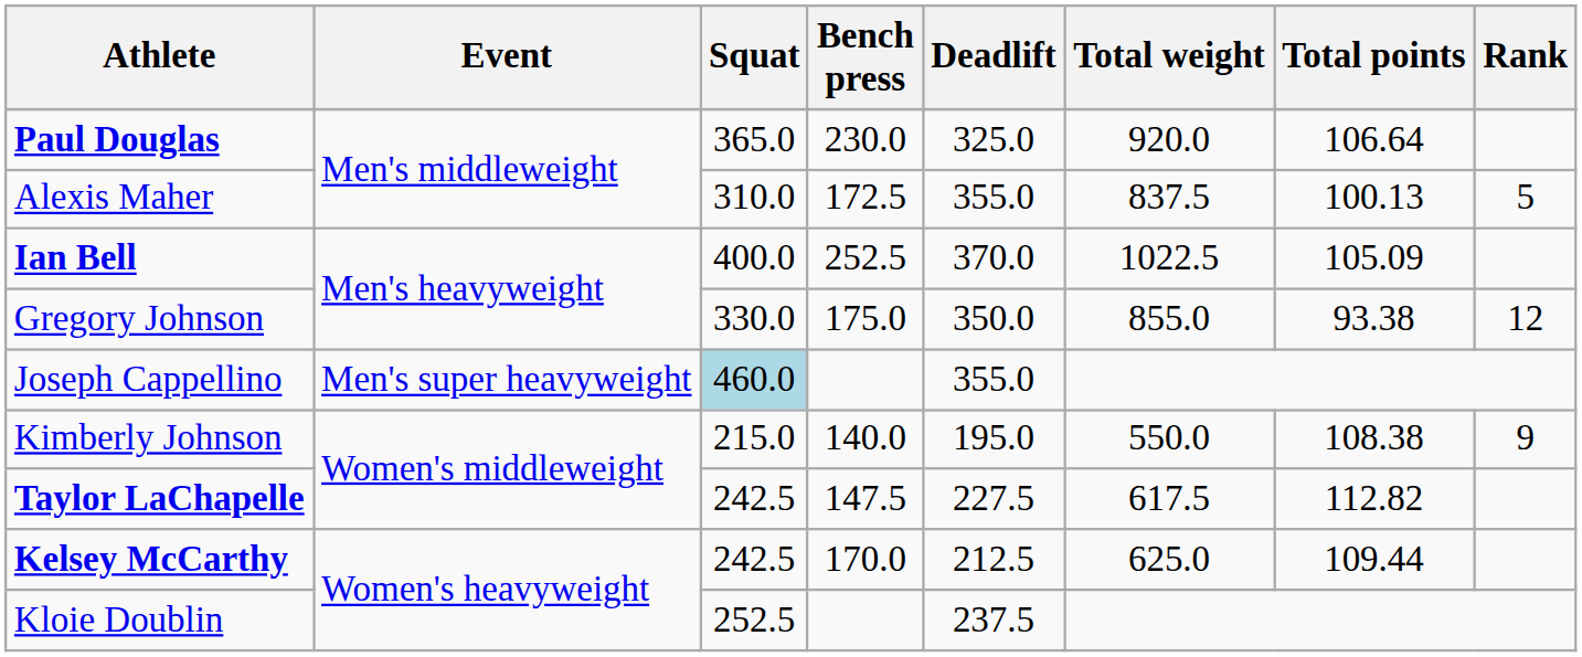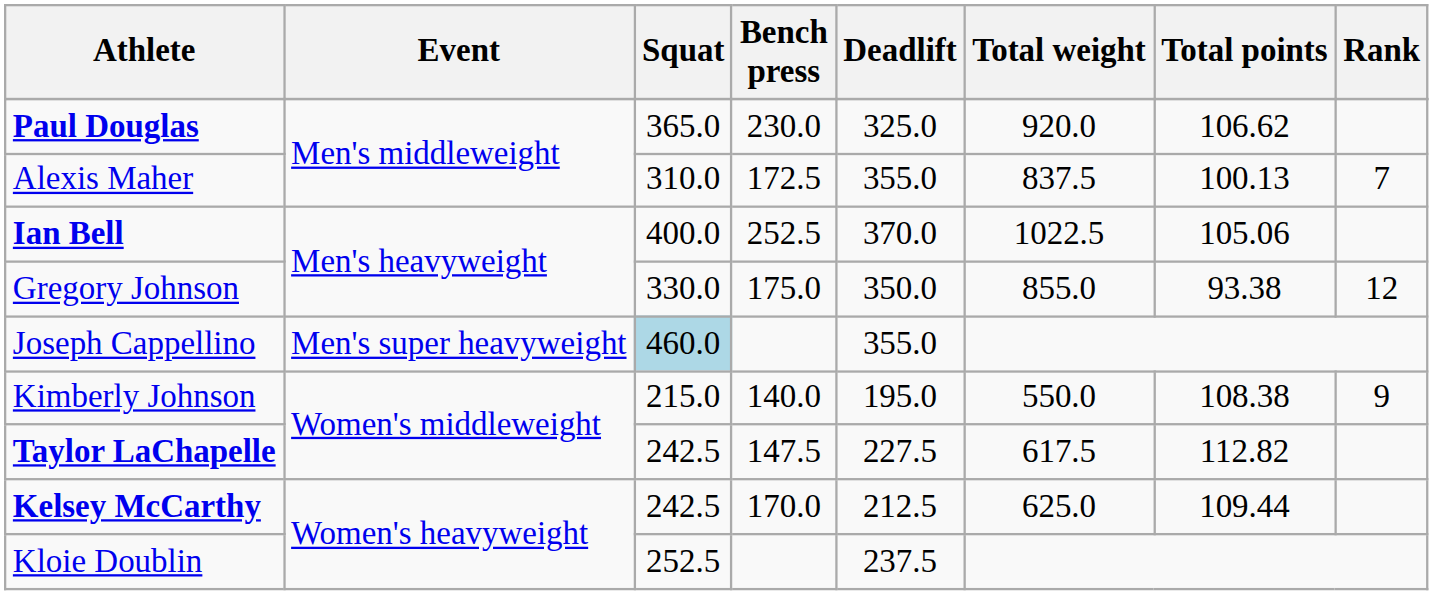Paul Douglas | Total points: 106.64 -> 106.62
Alexis Maher | Rank: 5 -> 7
Ian Bell | Total points: 105.09 -> 105.06
